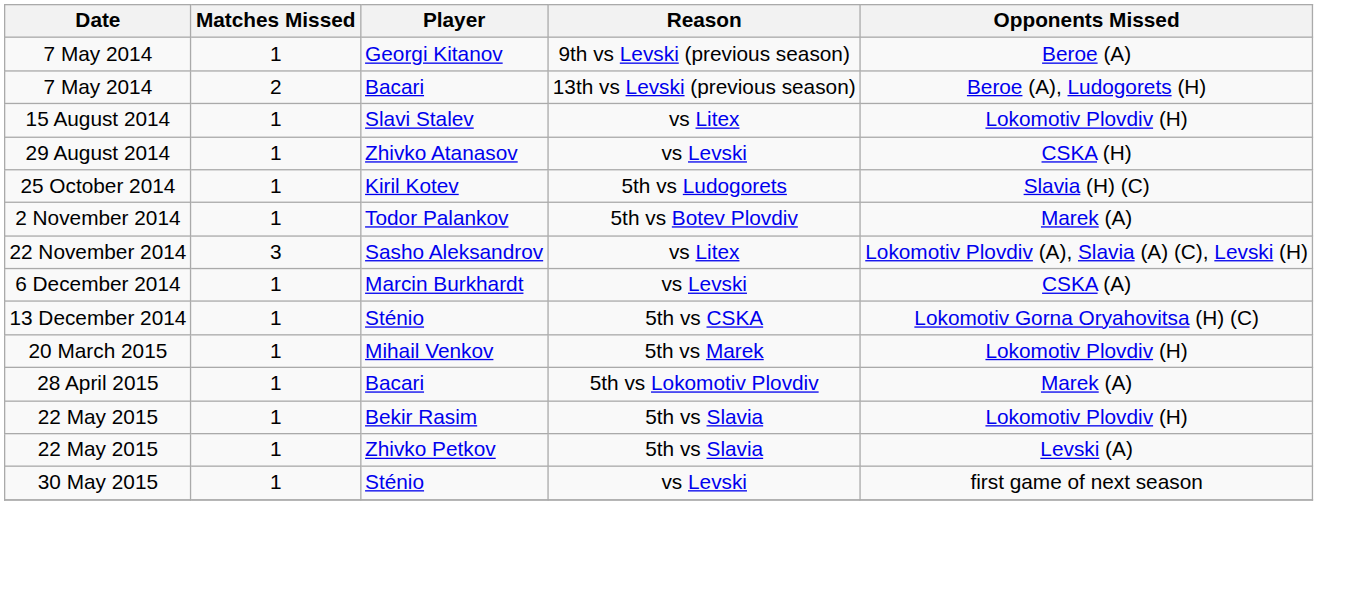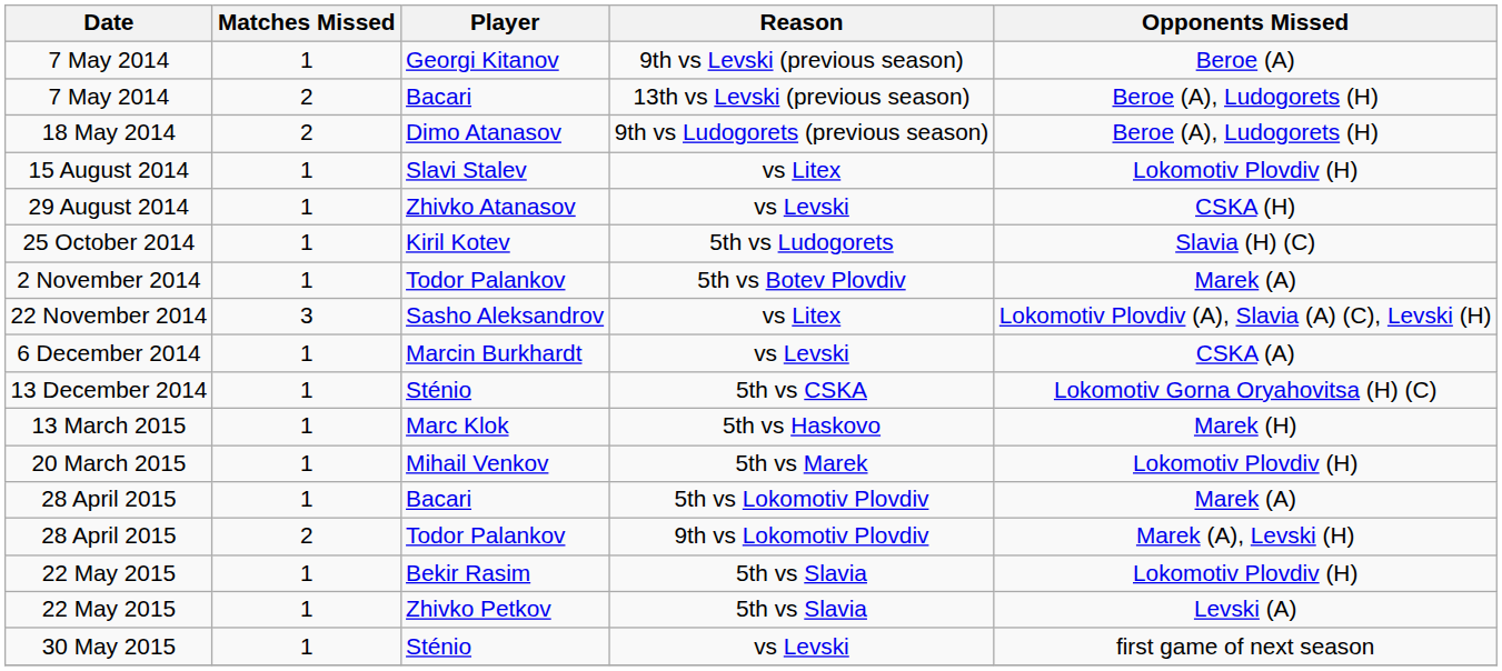+ row: 18 May 2014 | 2 | Dimo Atanasov | 9th vs Ludogorets (previous season) | Beroe (A), Ludogorets (H)
+ row: 13 March 2015 | 1 | Marc Klok | 5th vs Haskovo | Marek (H)
+ row: 28 April 2015 | 2 | Todor Palankov | 9th vs Lokomotiv Plovdiv | Marek (A), Levski (H)
